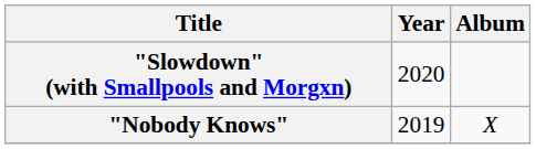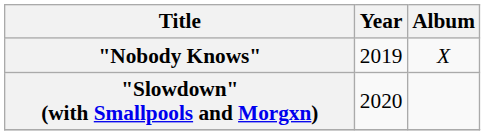rows swapped: "Nobody Knows" <-> "Slowdown" (with Smallpools and Morgxn)
